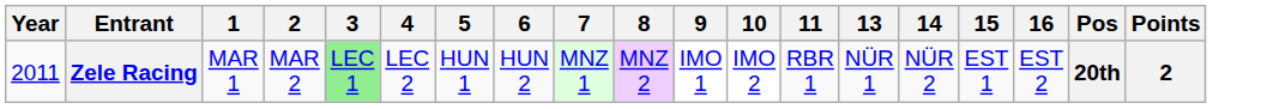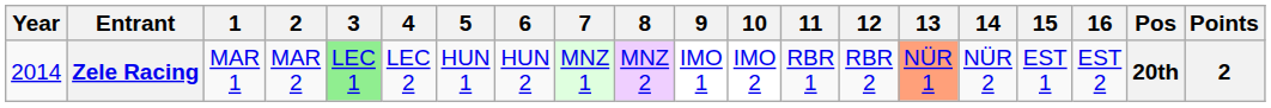+ column: 12 | RBR 2
Zele Racing | Year: 2011 -> 2014
Zele Racing | 13: no background -> lightsalmon background
